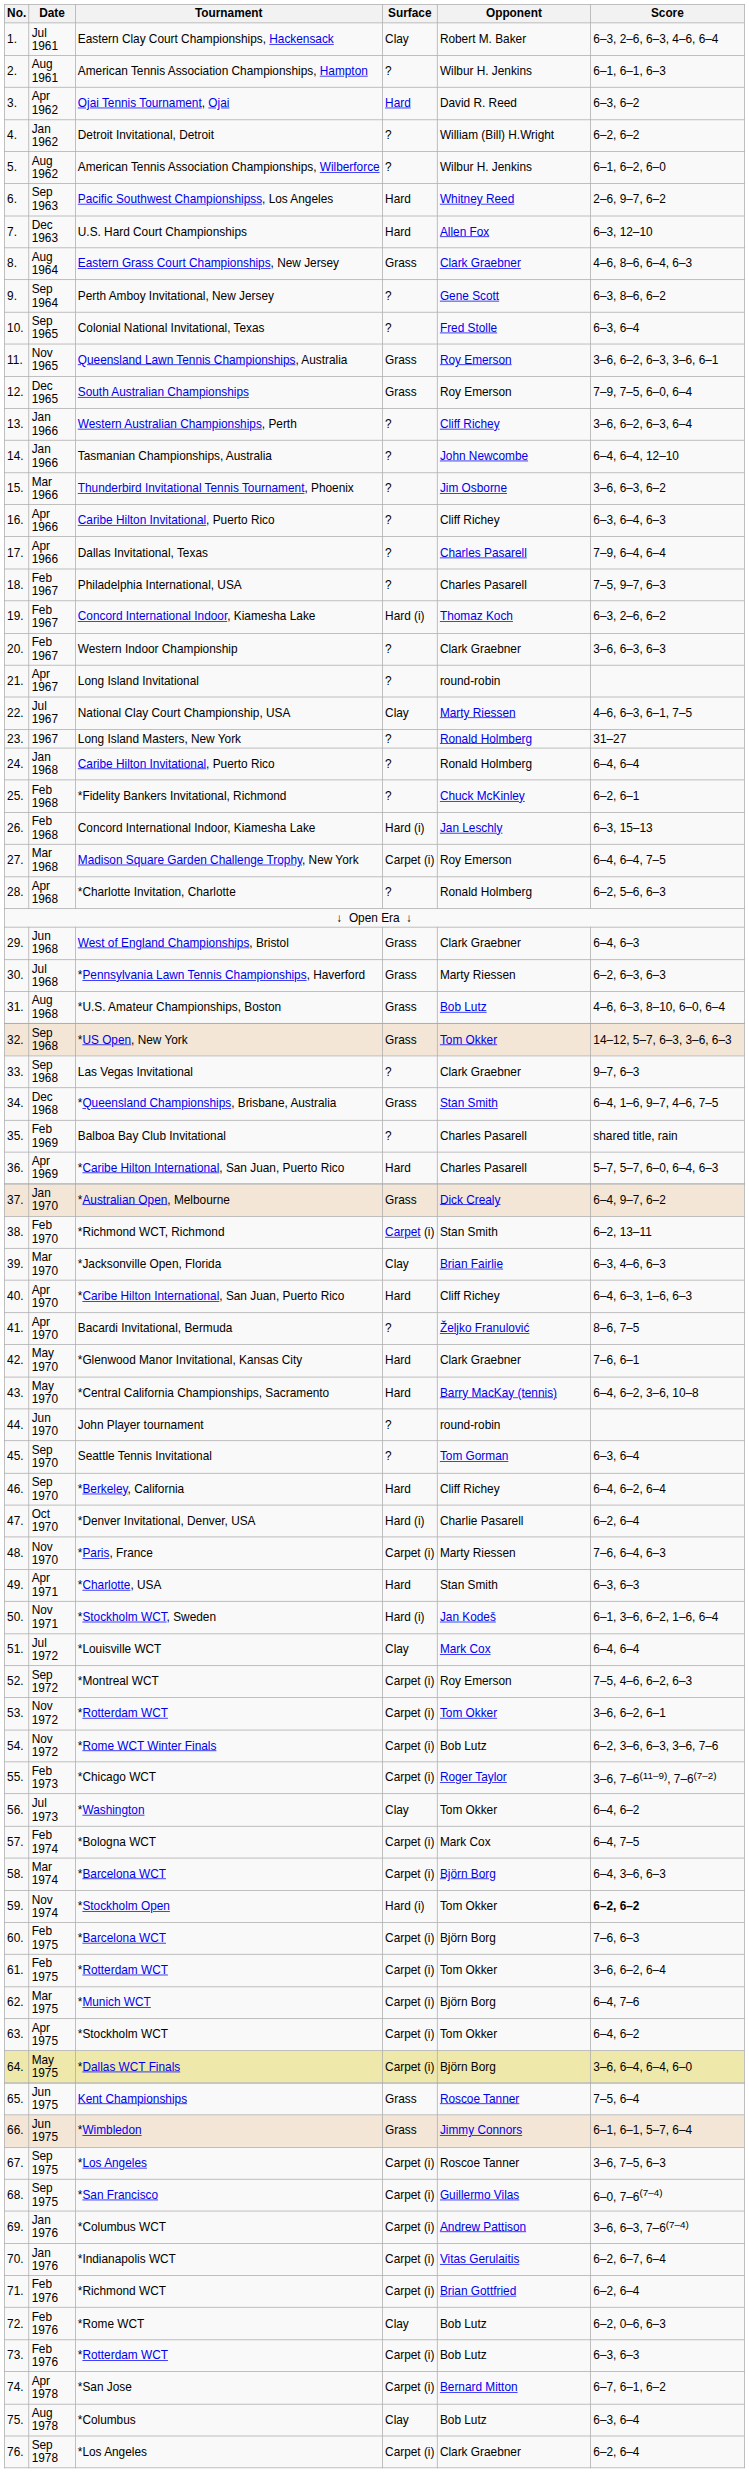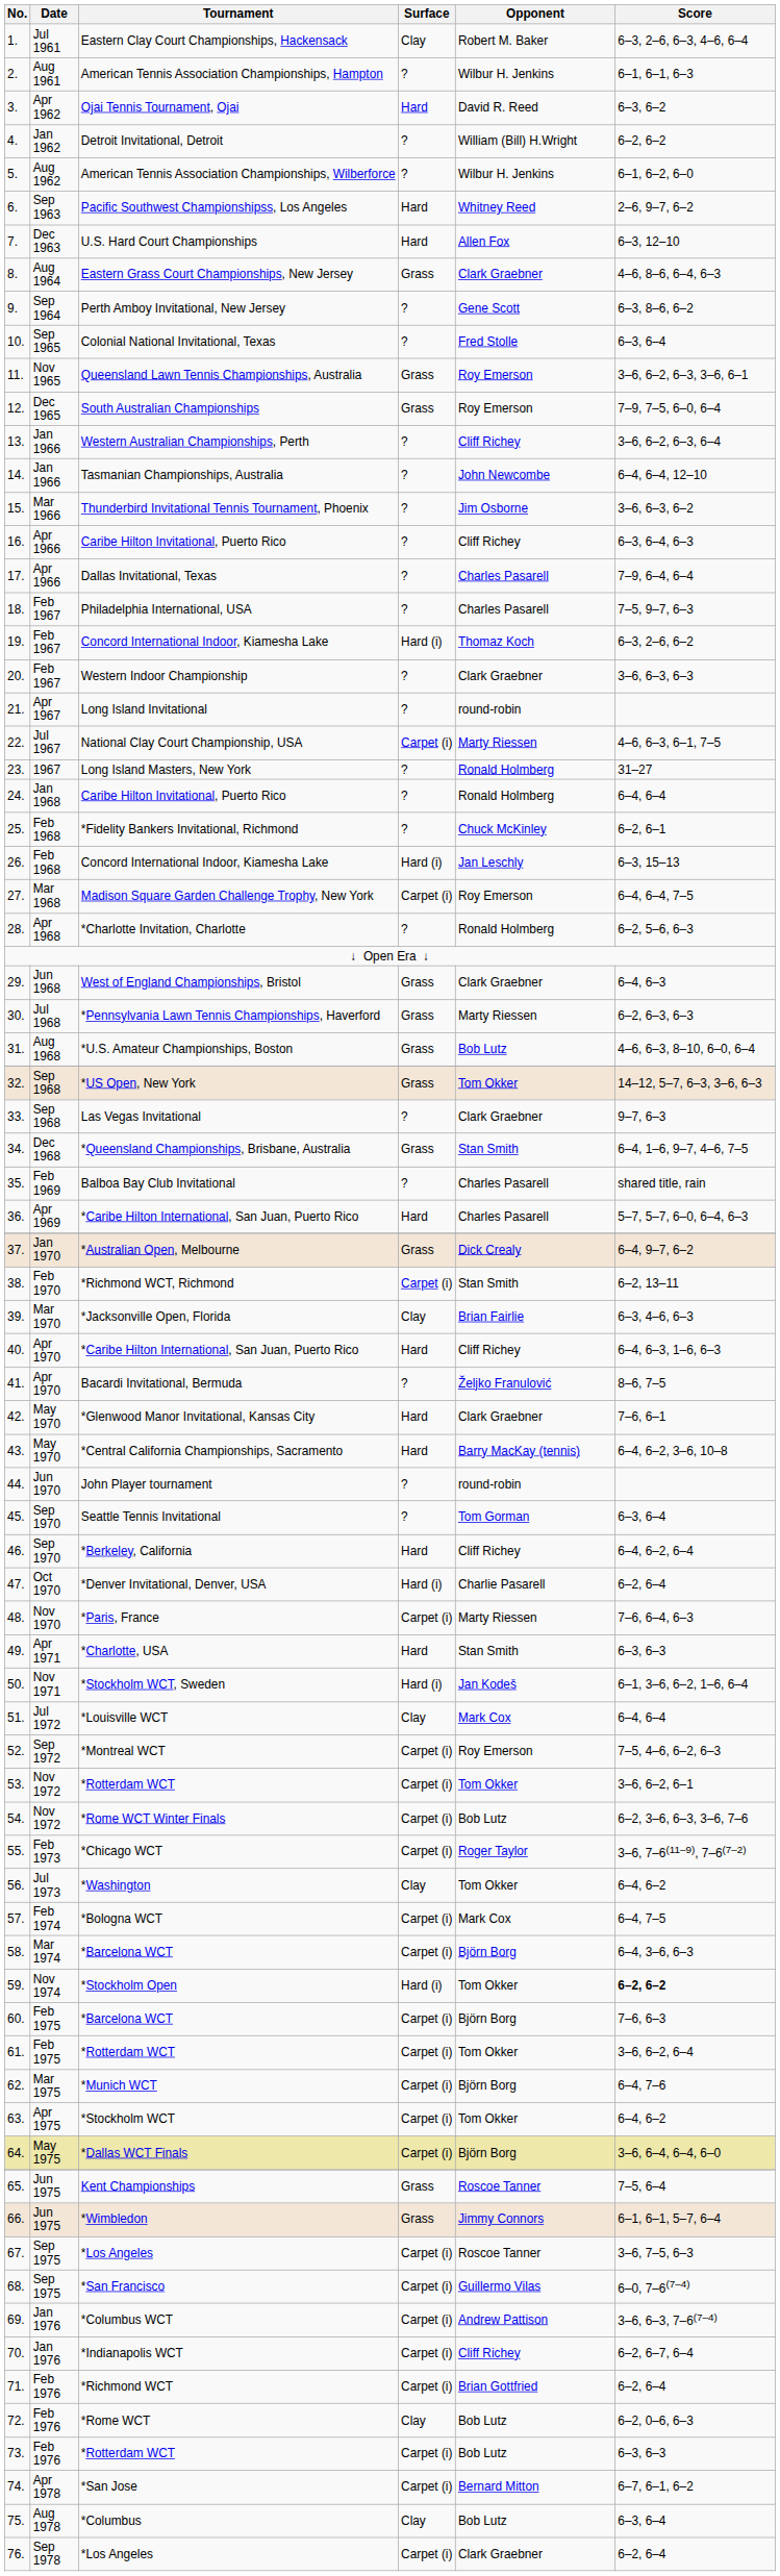National Clay Court Championship, USA | Surface: Clay -> Carpet (i)
*Indianapolis WCT | Opponent: Vitas Gerulaitis -> Cliff Richey
